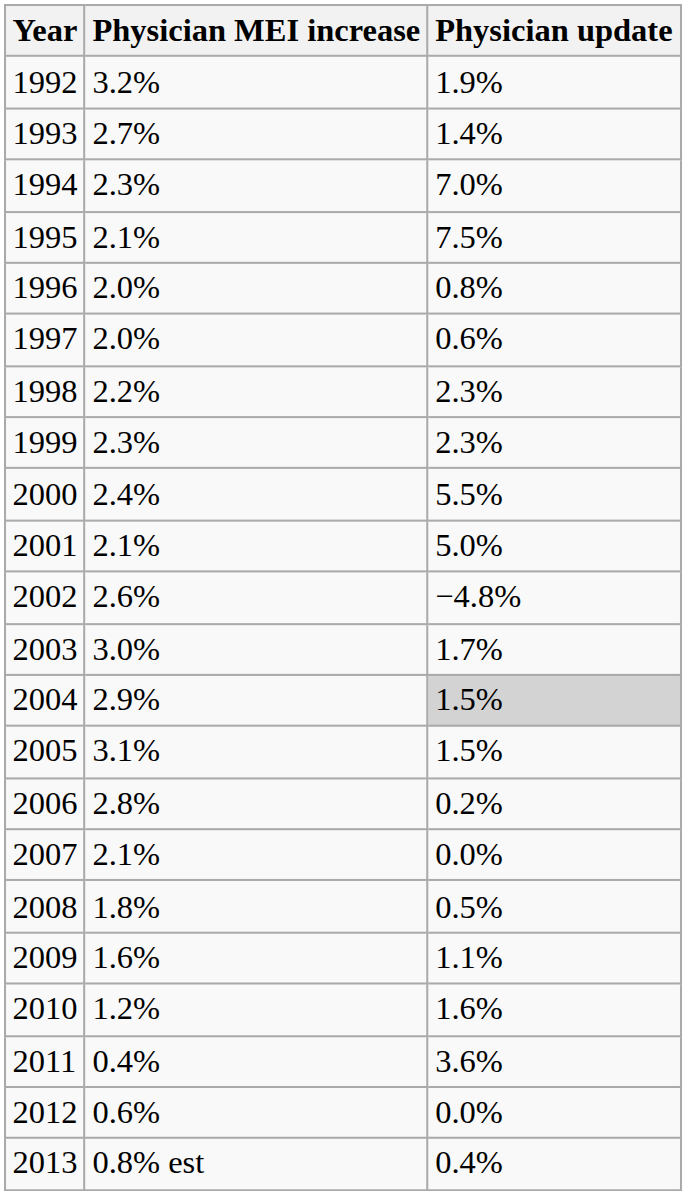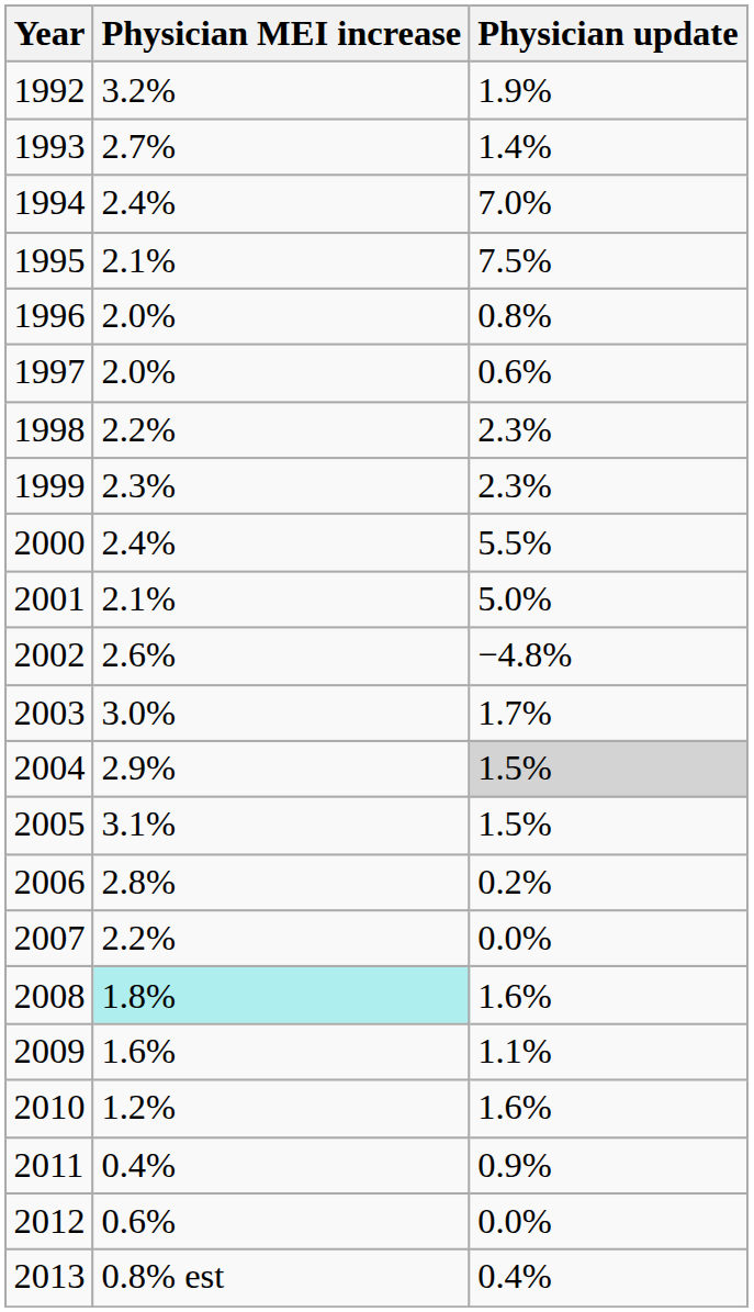1994 | Physician MEI increase: 2.3% -> 2.4%
2007 | Physician MEI increase: 2.1% -> 2.2%
2008 | Physician MEI increase: no background -> paleturquoise background
2008 | Physician update: 0.5% -> 1.6%
2011 | Physician update: 3.6% -> 0.9%
